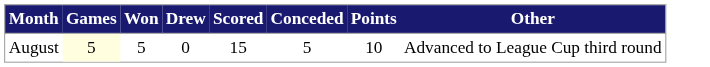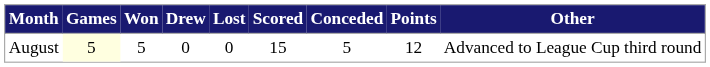+ column: Lost | 0
August | Points: 10 -> 12
